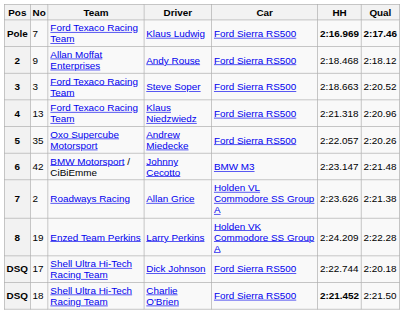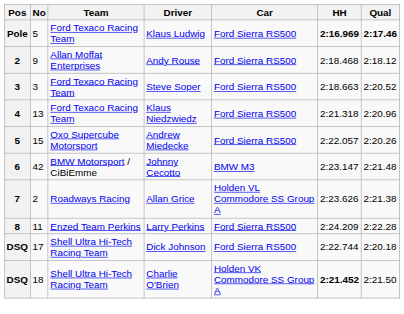Klaus Ludwig | No: 7 -> 5
Andrew Miedecke | No: 35 -> 15
Larry Perkins | No: 19 -> 11
Larry Perkins | Car: Holden VK Commodore SS Group A -> Ford Sierra RS500
Charlie O'Brien | Car: Ford Sierra RS500 -> Holden VK Commodore SS Group A
